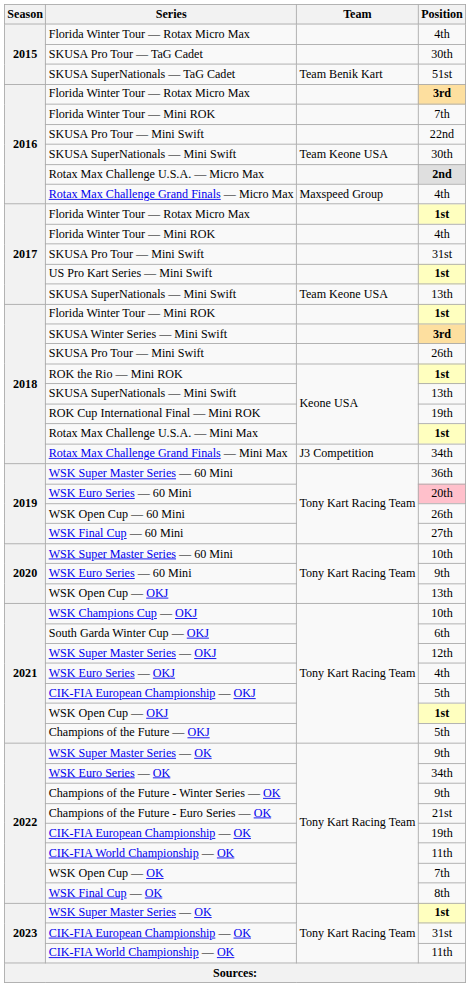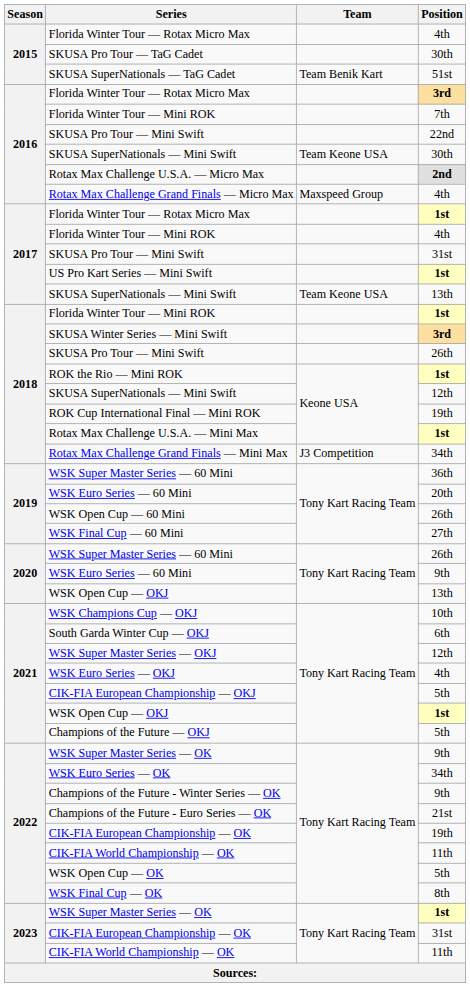2018 / SKUSA SuperNationals — Mini Swift | Position: 13th -> 12th
2019 / WSK Euro Series — 60 Mini | Position: pink background -> no background
2020 / WSK Super Master Series — 60 Mini | Position: 10th -> 26th
WSK Open Cup — OK | Position: 7th -> 5th
